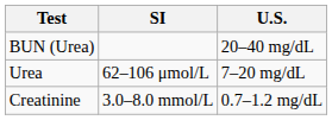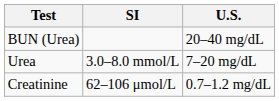Urea | SI: 62–106 μmol/L -> 3.0–8.0 mmol/L
Creatinine | SI: 3.0–8.0 mmol/L -> 62–106 μmol/L
